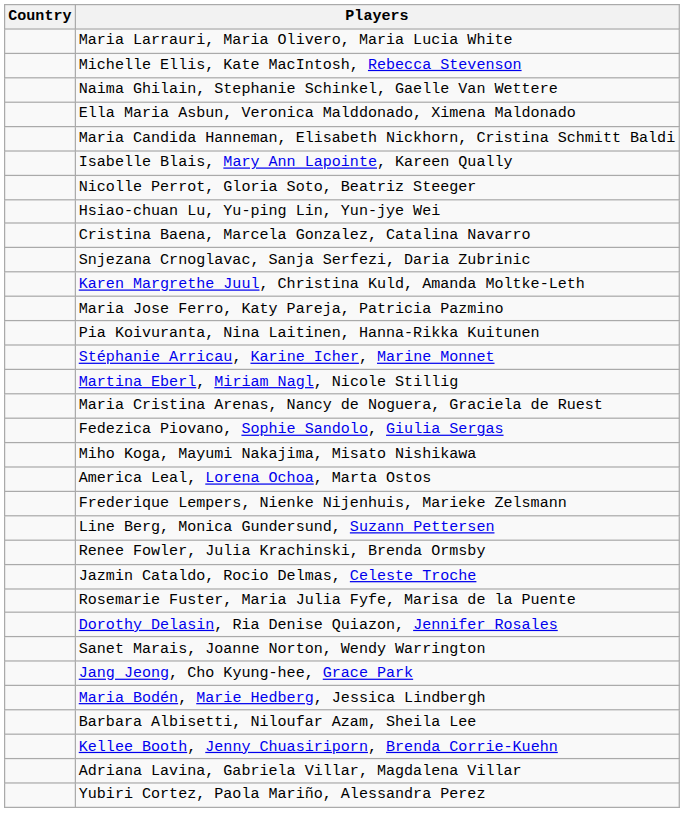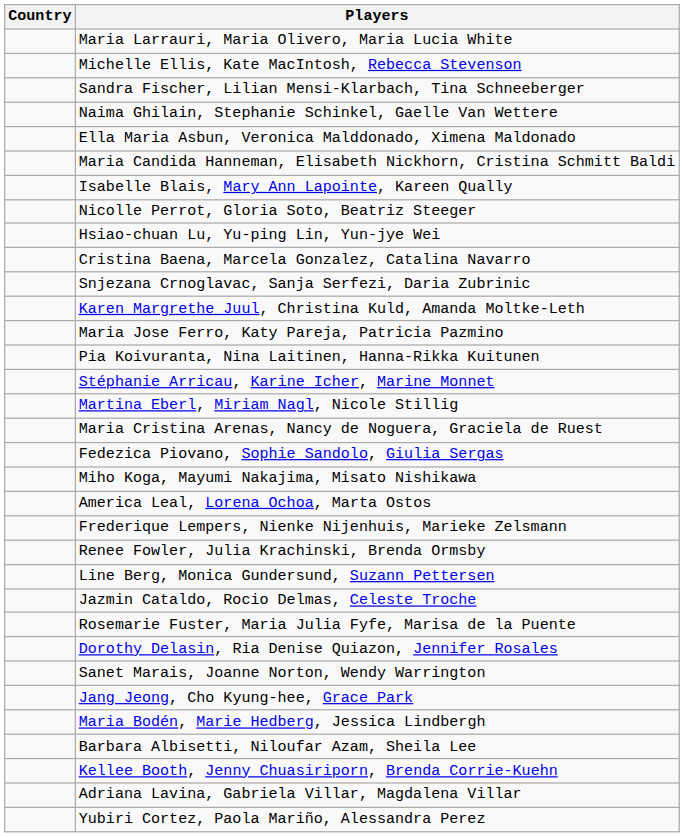+ row: Sandra Fischer, Lilian Mensi-Klarbach, Tina Schneeberger
rows swapped: Renee Fowler, Julia Krachinski, Brenda Ormsby <-> Line Berg, Monica Gundersund, Suzann Pettersen
